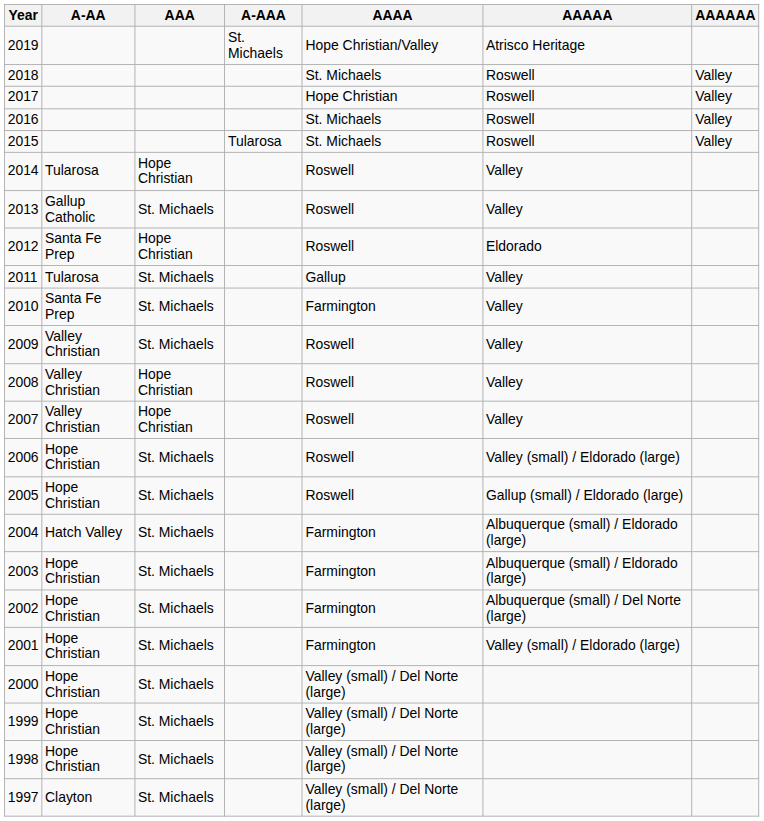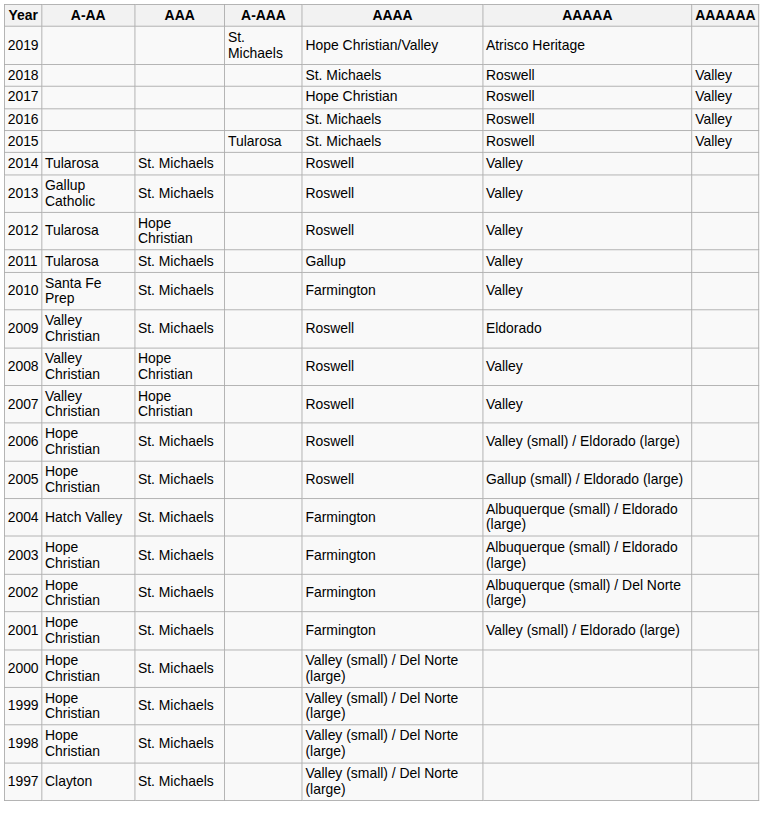2014 | AAA: Hope Christian -> St. Michaels
2012 | A-AA: Santa Fe Prep -> Tularosa
2012 | AAAAA: Eldorado -> Valley
2009 | AAAAA: Valley -> Eldorado
